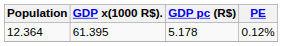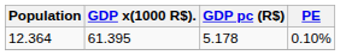12.364 | PE: 0.12% -> 0.10%
